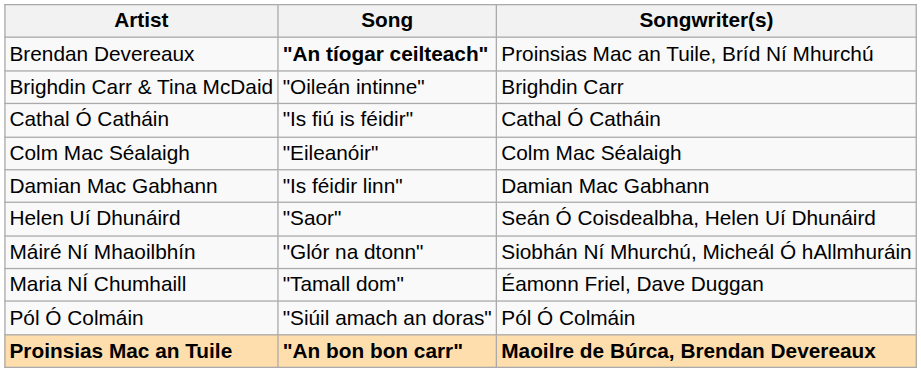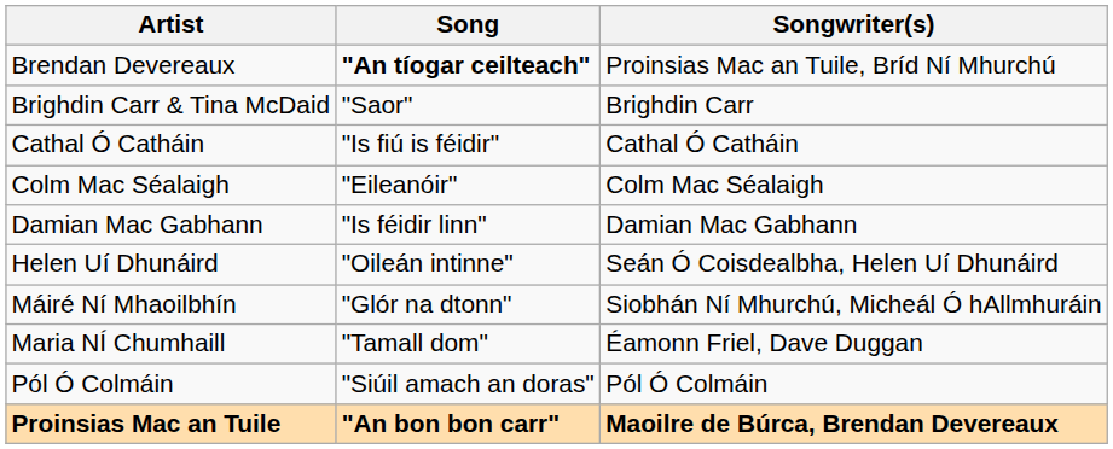Brighdin Carr & Tina McDaid | Song: "Oileán intinne" -> "Saor"
Helen Uí Dhunáird | Song: "Saor" -> "Oileán intinne"
